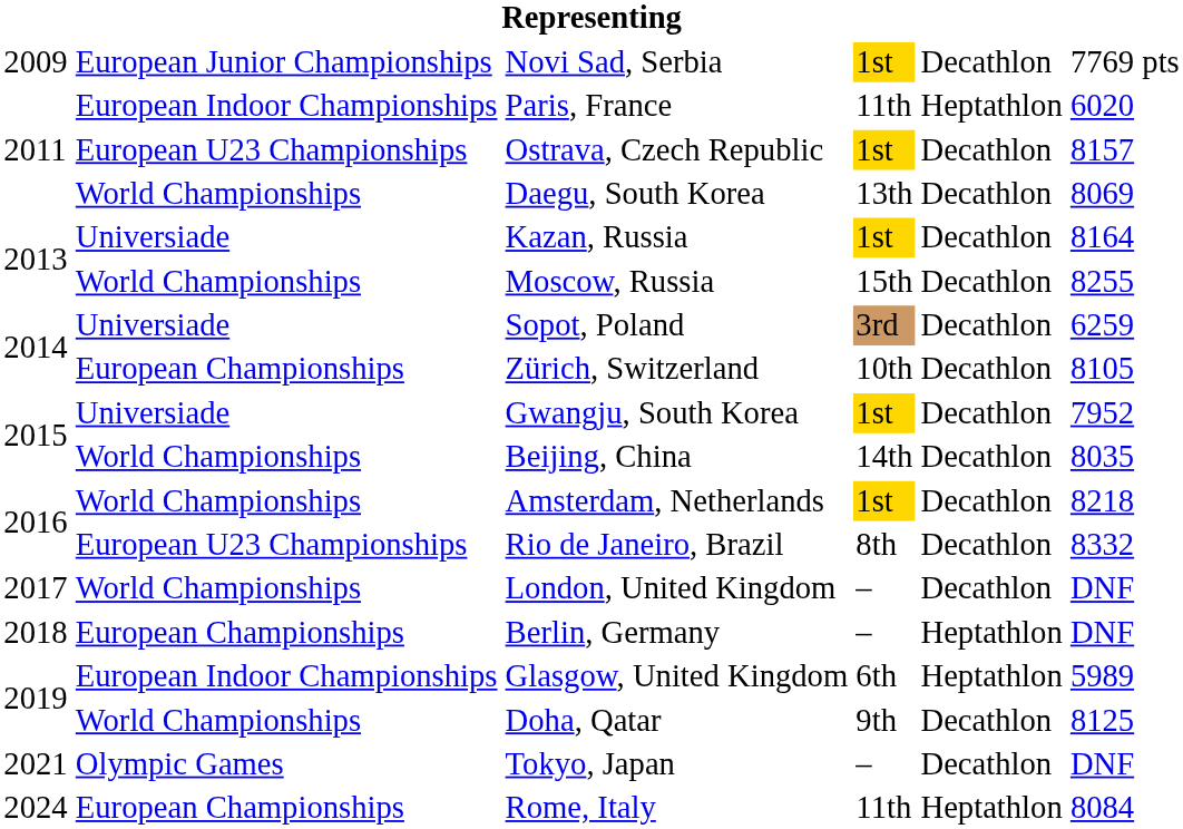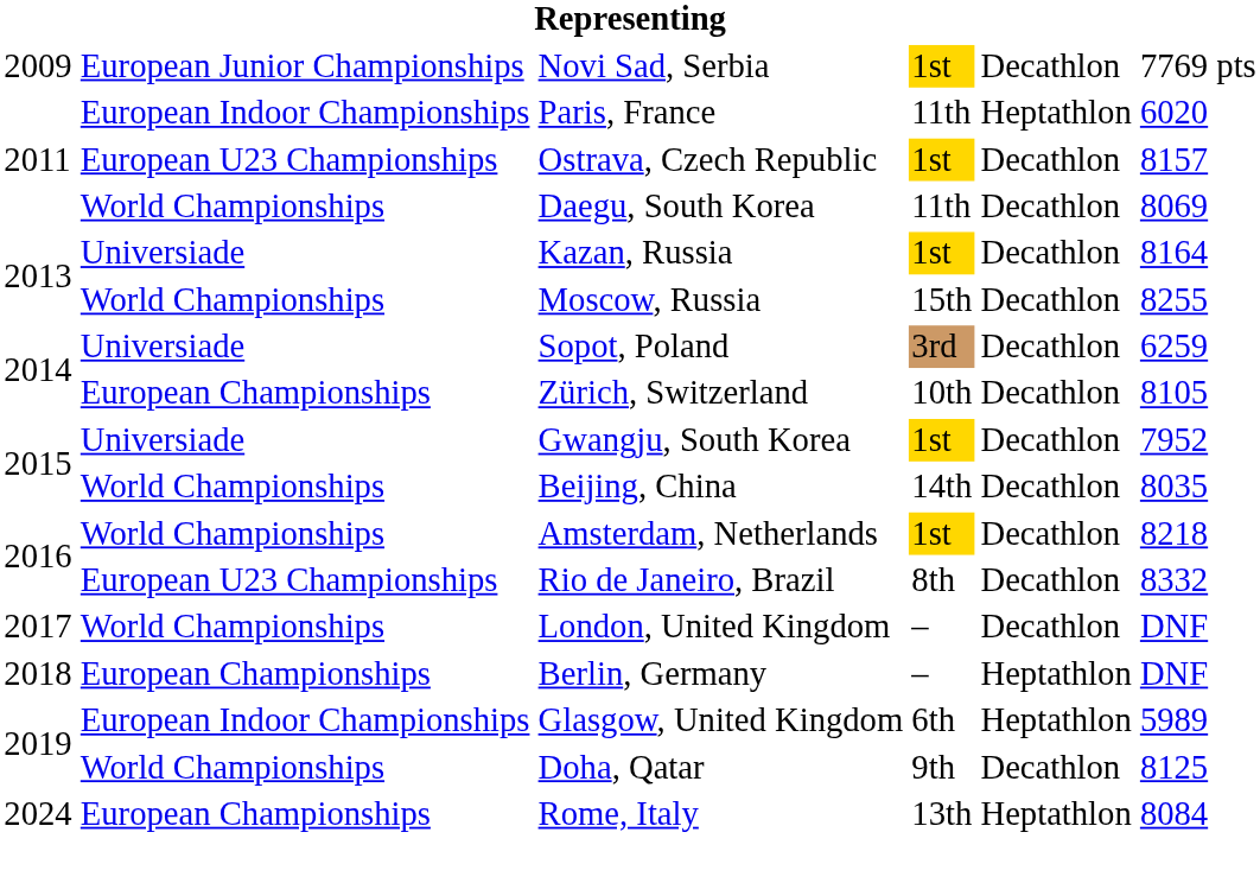Daegu, South Korea | column 4: 13th -> 11th
- row: 2021 | Olympic Games | Tokyo, Japan | – | Decathlon | DNF
Rome, Italy | column 4: 11th -> 13th
